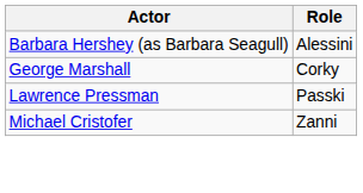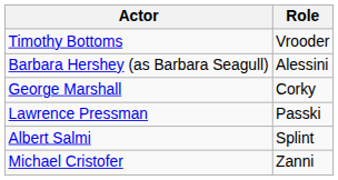+ row: Timothy Bottoms | Vrooder
+ row: Albert Salmi | Splint
